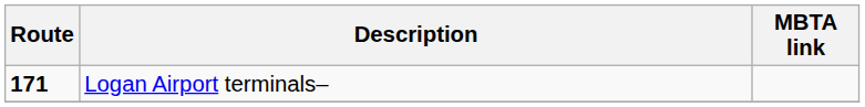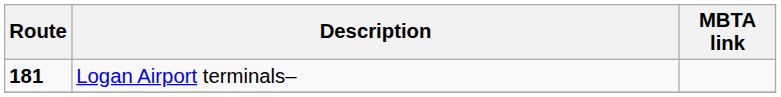Logan Airport terminals– | Route: 171 -> 181
